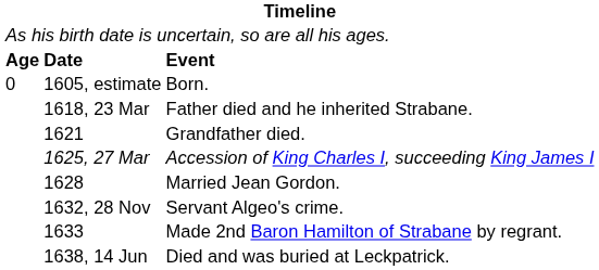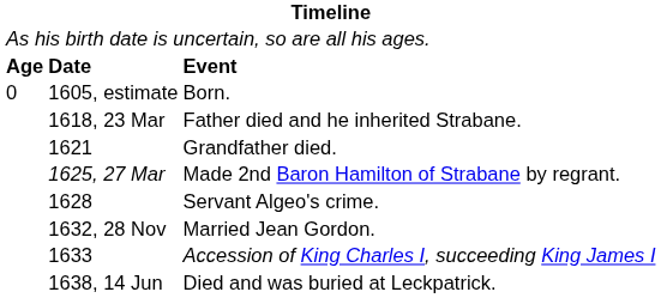1625, 27 Mar | column 3: Accession of King Charles I, succeeding King James I -> Made 2nd Baron Hamilton of Strabane by regrant.
1628 | column 3: Married Jean Gordon. -> Servant Algeo's crime.
1632, 28 Nov | column 3: Servant Algeo's crime. -> Married Jean Gordon.
1633 | column 3: Made 2nd Baron Hamilton of Strabane by regrant. -> Accession of King Charles I, succeeding King James I
